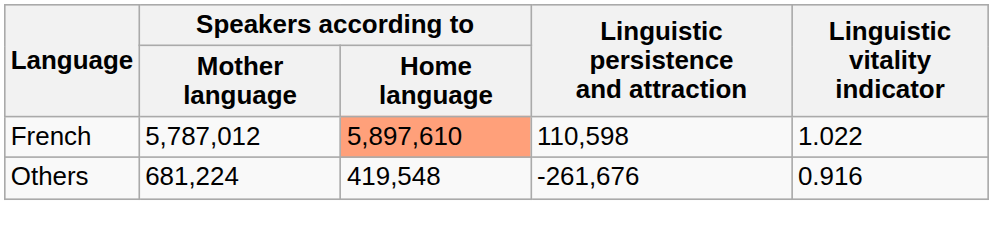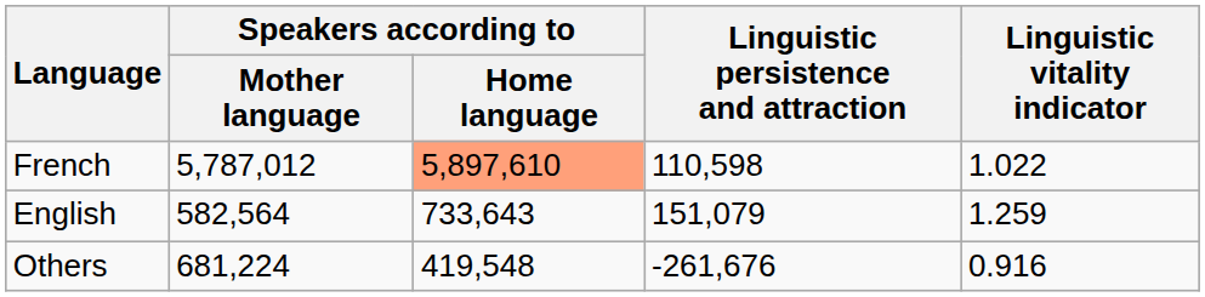+ row: English | 582,564 | 733,643 | 151,079 | 1.259
